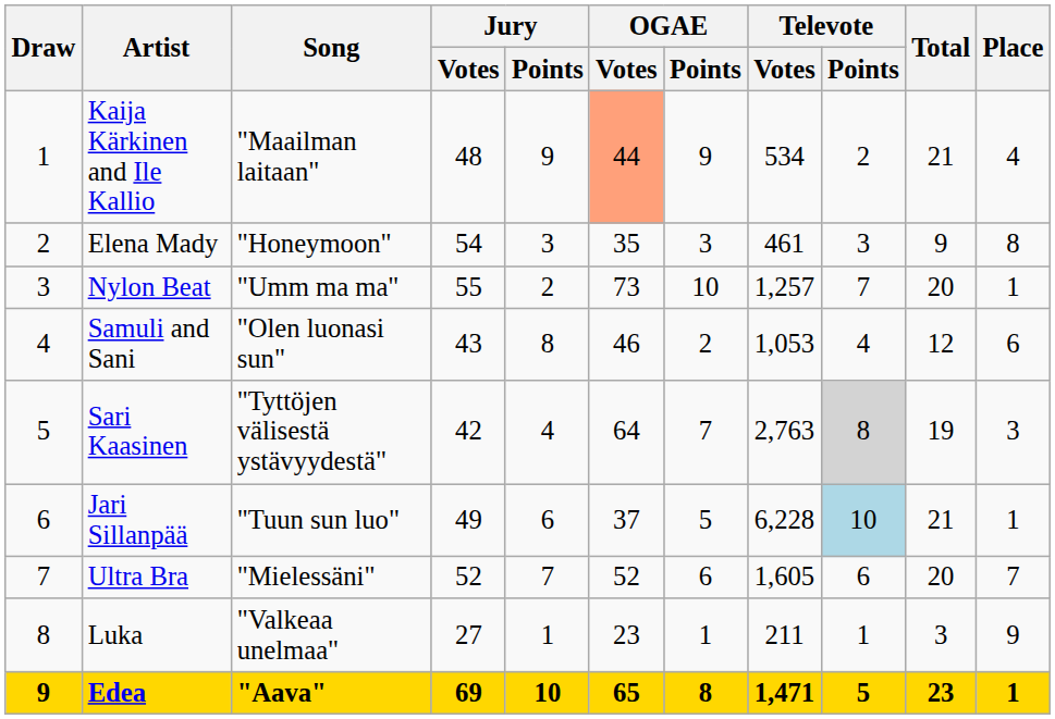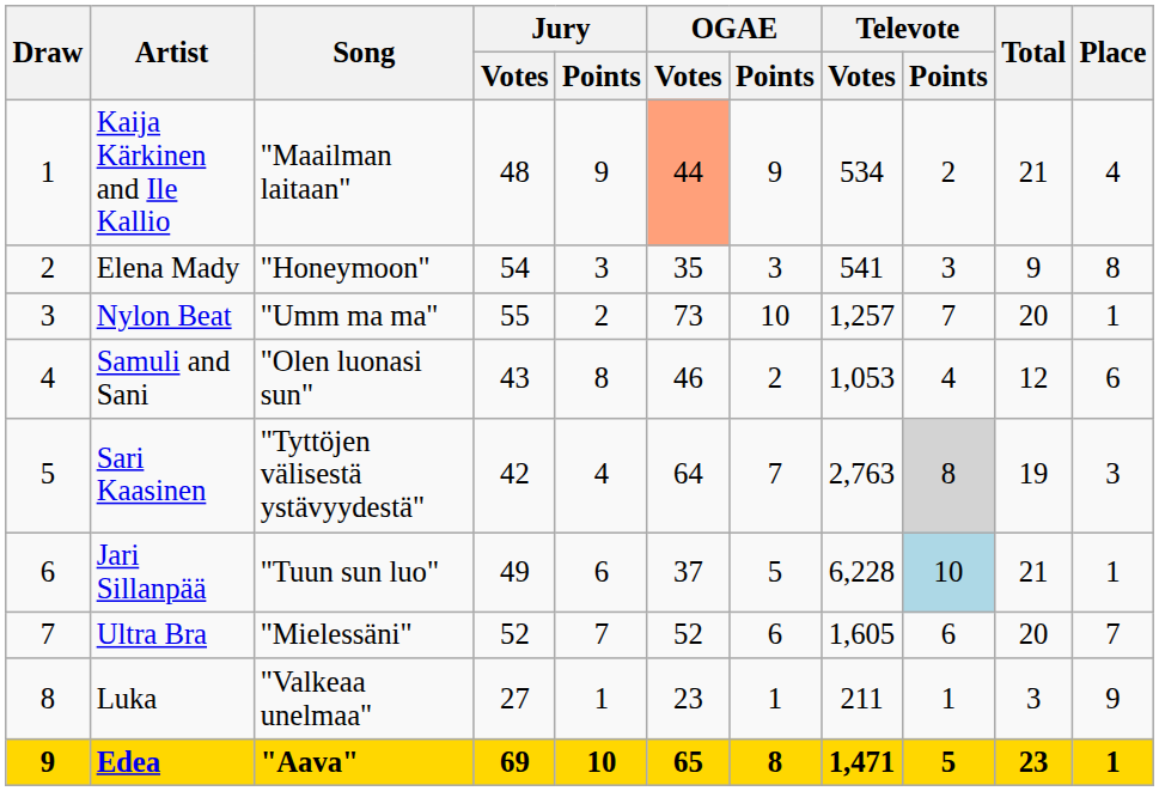Elena Mady | Televote / Votes: 461 -> 541
